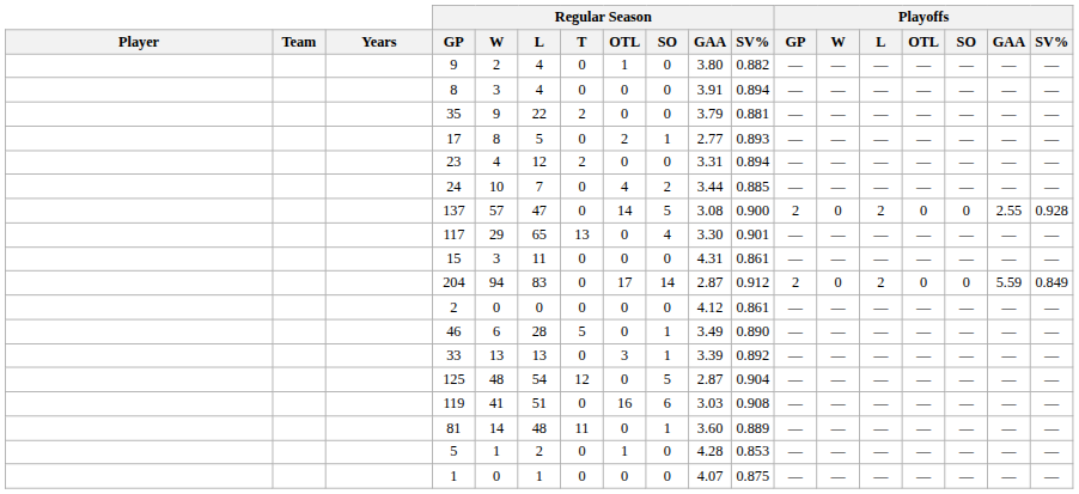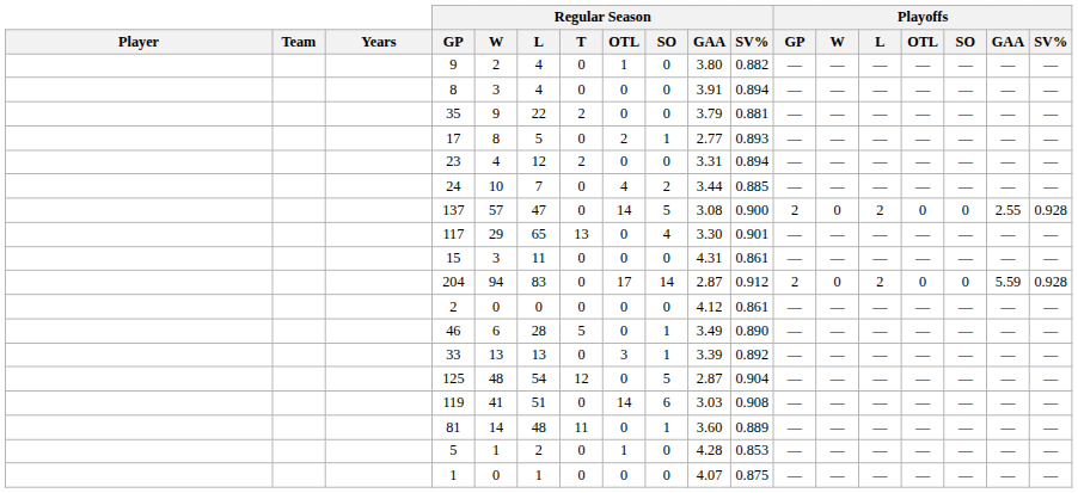204 | Playoffs / SV%: 0.849 -> 0.928
119 | Regular Season / OTL: 16 -> 14
